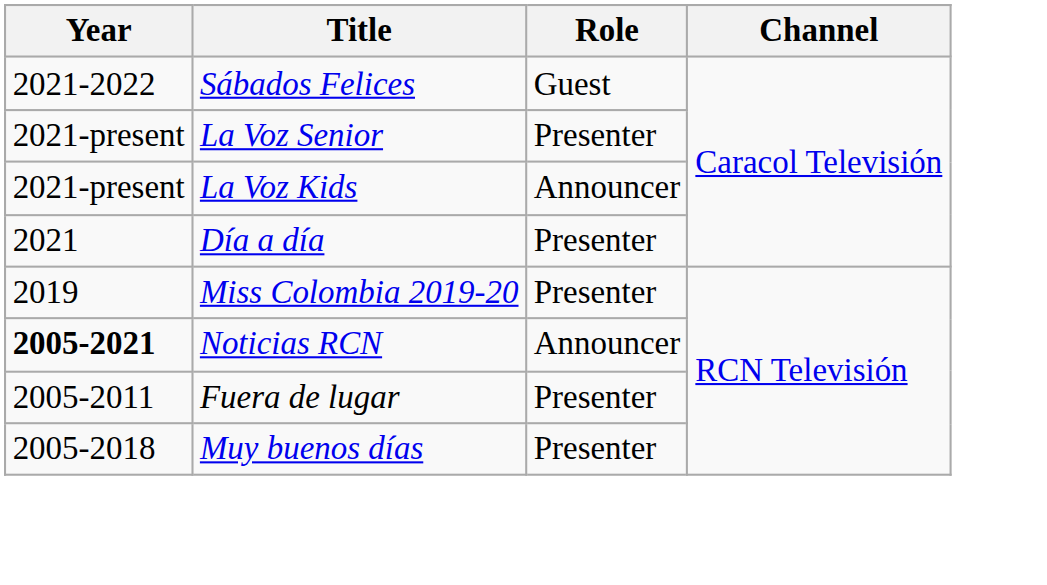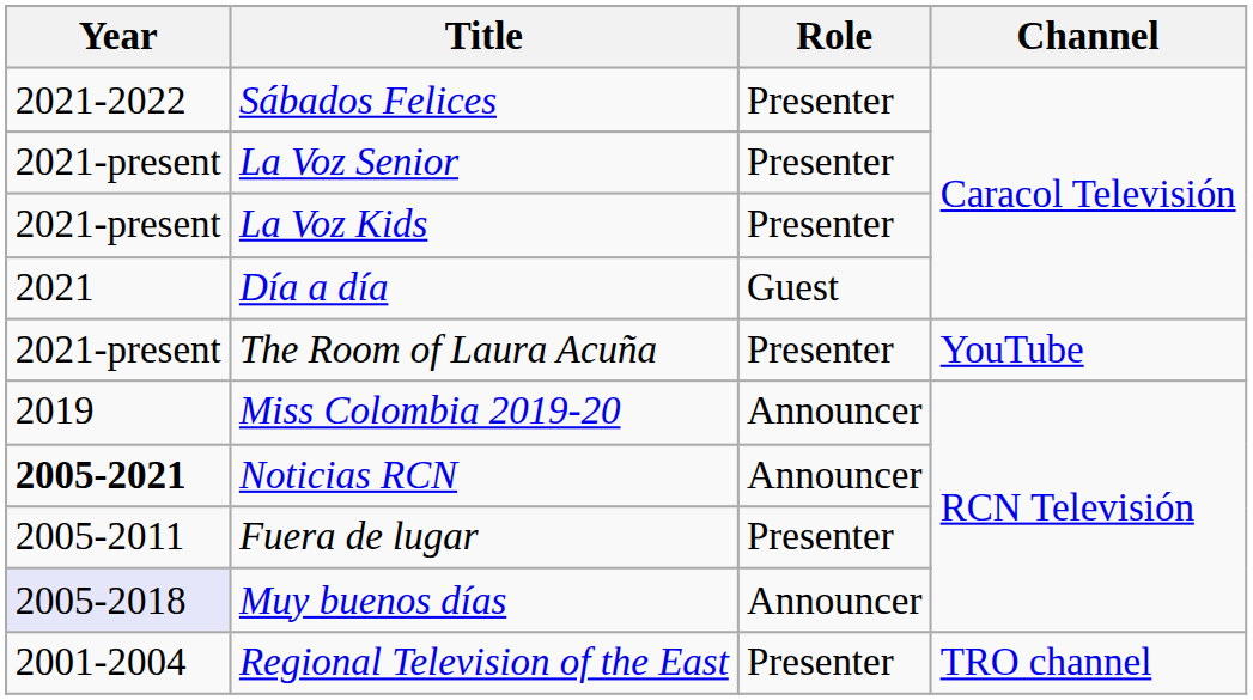Sábados Felices | Role: Guest -> Presenter
La Voz Kids | Role: Announcer -> Presenter
Día a día | Role: Presenter -> Guest
+ row: 2021-present | The Room of Laura Acuña | Presenter | YouTube
Miss Colombia 2019-20 | Role: Presenter -> Announcer
Muy buenos días | Year: no background -> lavender background
Muy buenos días | Role: Presenter -> Announcer
+ row: 2001-2004 | Regional Television of the East | Presenter | TRO channel
